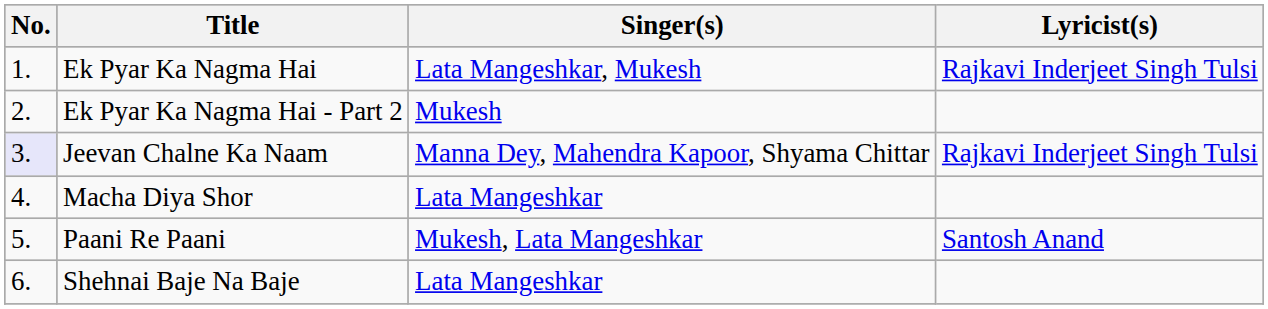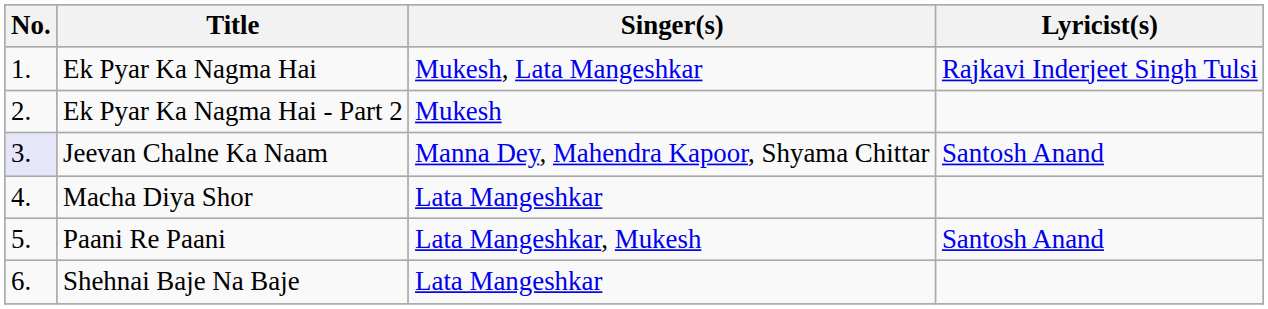Ek Pyar Ka Nagma Hai | Singer(s): Lata Mangeshkar, Mukesh -> Mukesh, Lata Mangeshkar
Jeevan Chalne Ka Naam | Lyricist(s): Rajkavi Inderjeet Singh Tulsi -> Santosh Anand
Paani Re Paani | Singer(s): Mukesh, Lata Mangeshkar -> Lata Mangeshkar, Mukesh
